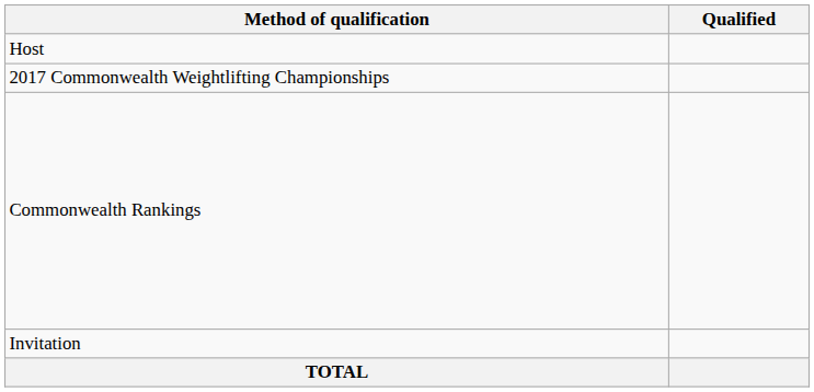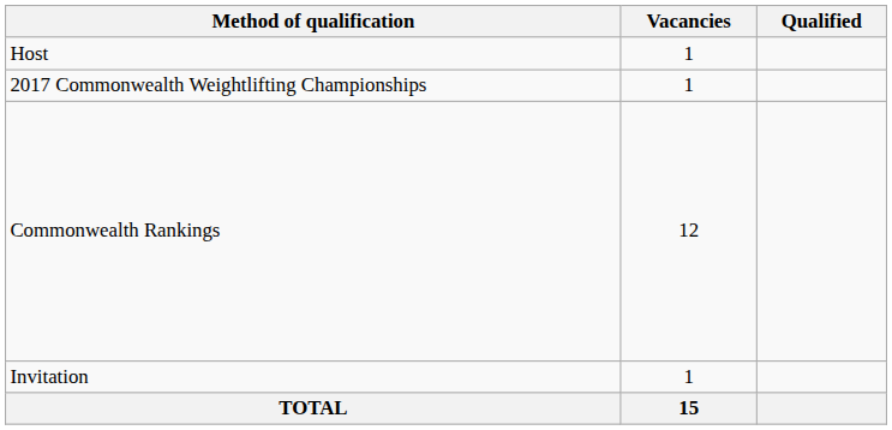+ column: Vacancies | 1 | 1 | 12 | 1 | 15
